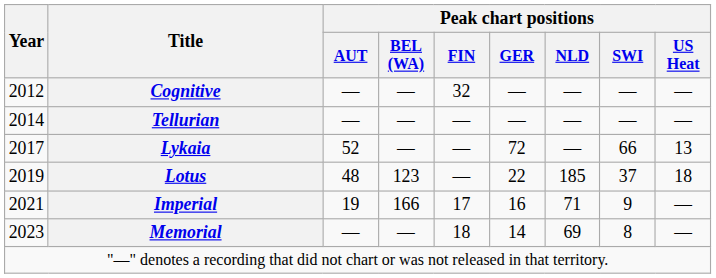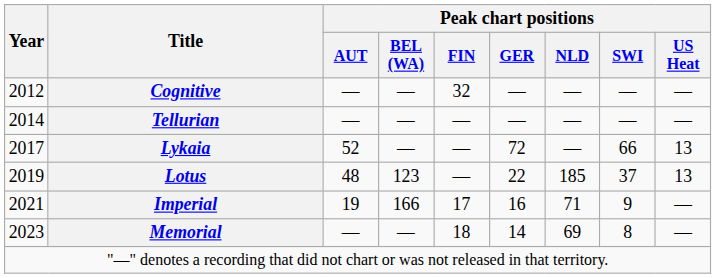Lotus | Peak chart positions / US Heat: 18 -> 13
